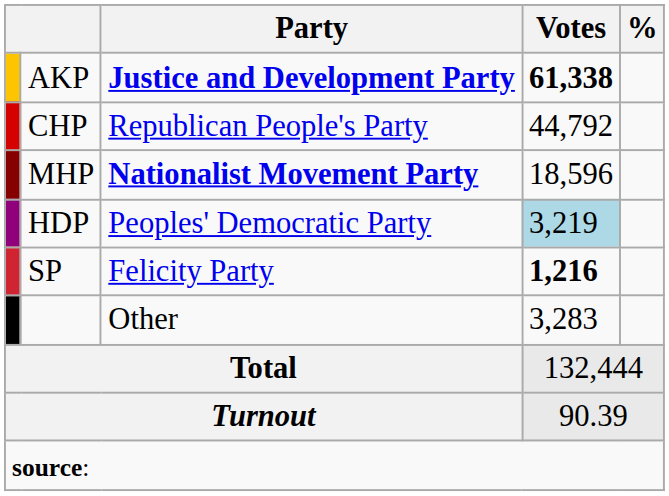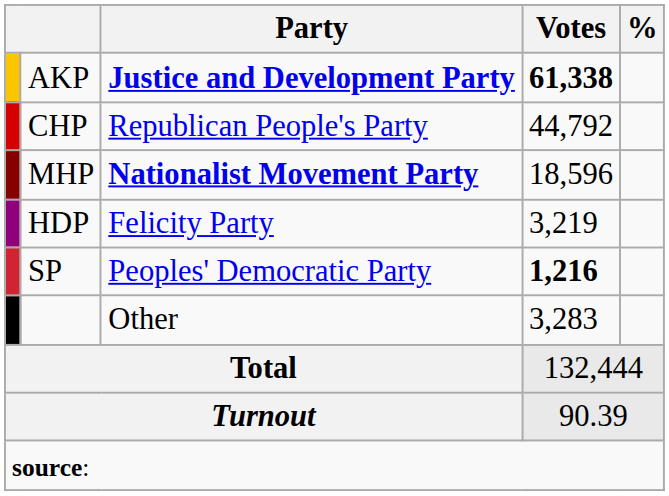HDP | Party: Peoples' Democratic Party -> Felicity Party
HDP | Votes: lightblue background -> no background
SP | Party: Felicity Party -> Peoples' Democratic Party
